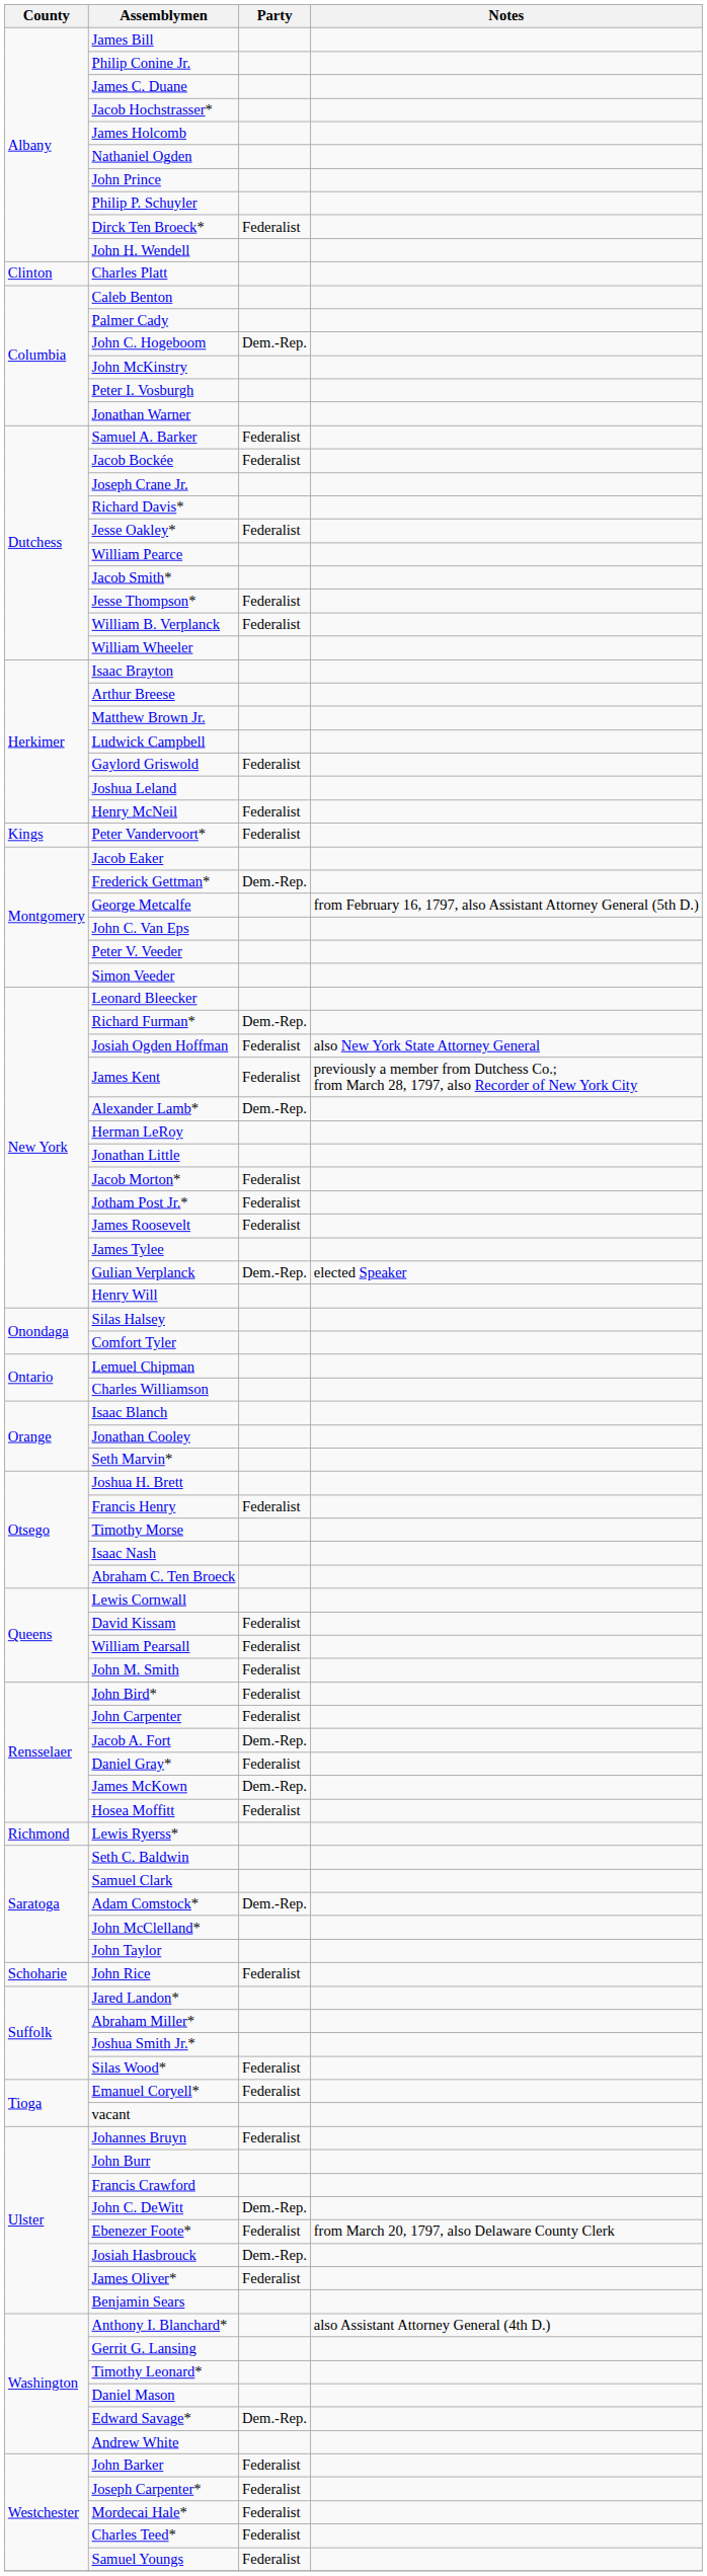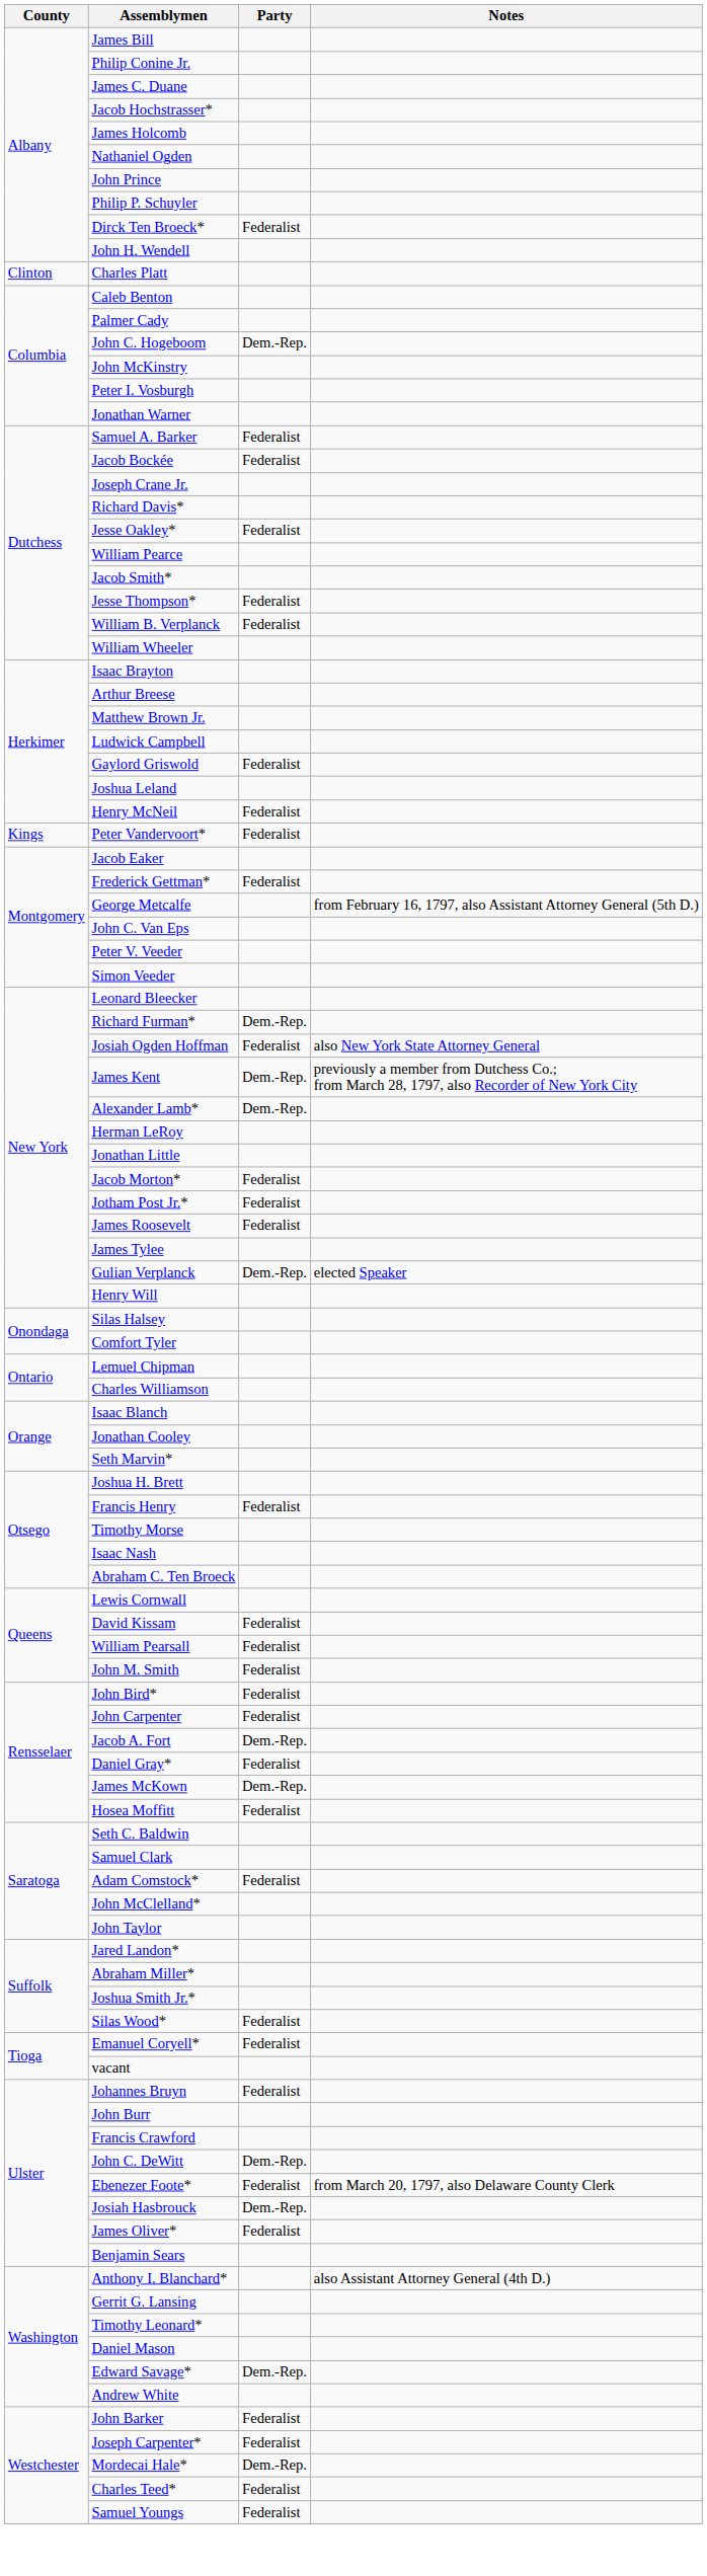Frederick Gettman* | Party: Dem.-Rep. -> Federalist
James Kent | Party: Federalist -> Dem.-Rep.
- row: Richmond | Lewis Ryerss*
Adam Comstock* | Party: Dem.-Rep. -> Federalist
- row: Schoharie | John Rice | Federalist
Mordecai Hale* | Party: Federalist -> Dem.-Rep.
